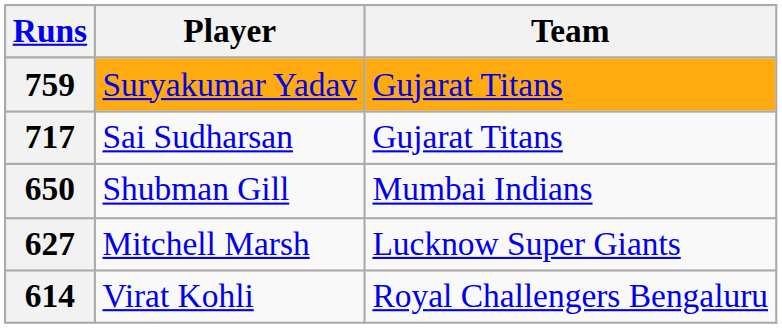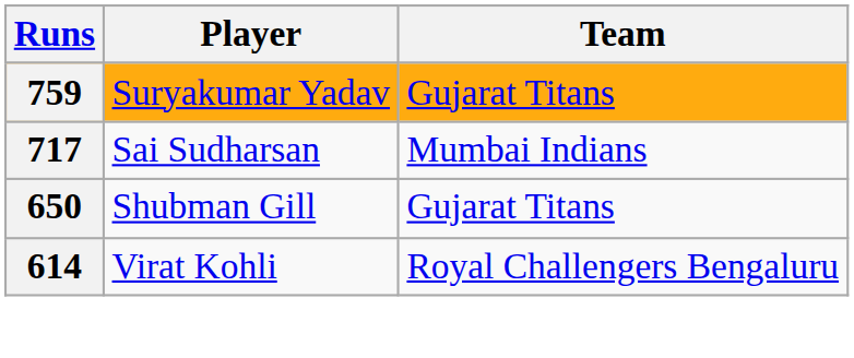717 | Team: Gujarat Titans -> Mumbai Indians
650 | Team: Mumbai Indians -> Gujarat Titans
- row: 627 | Mitchell Marsh | Lucknow Super Giants
